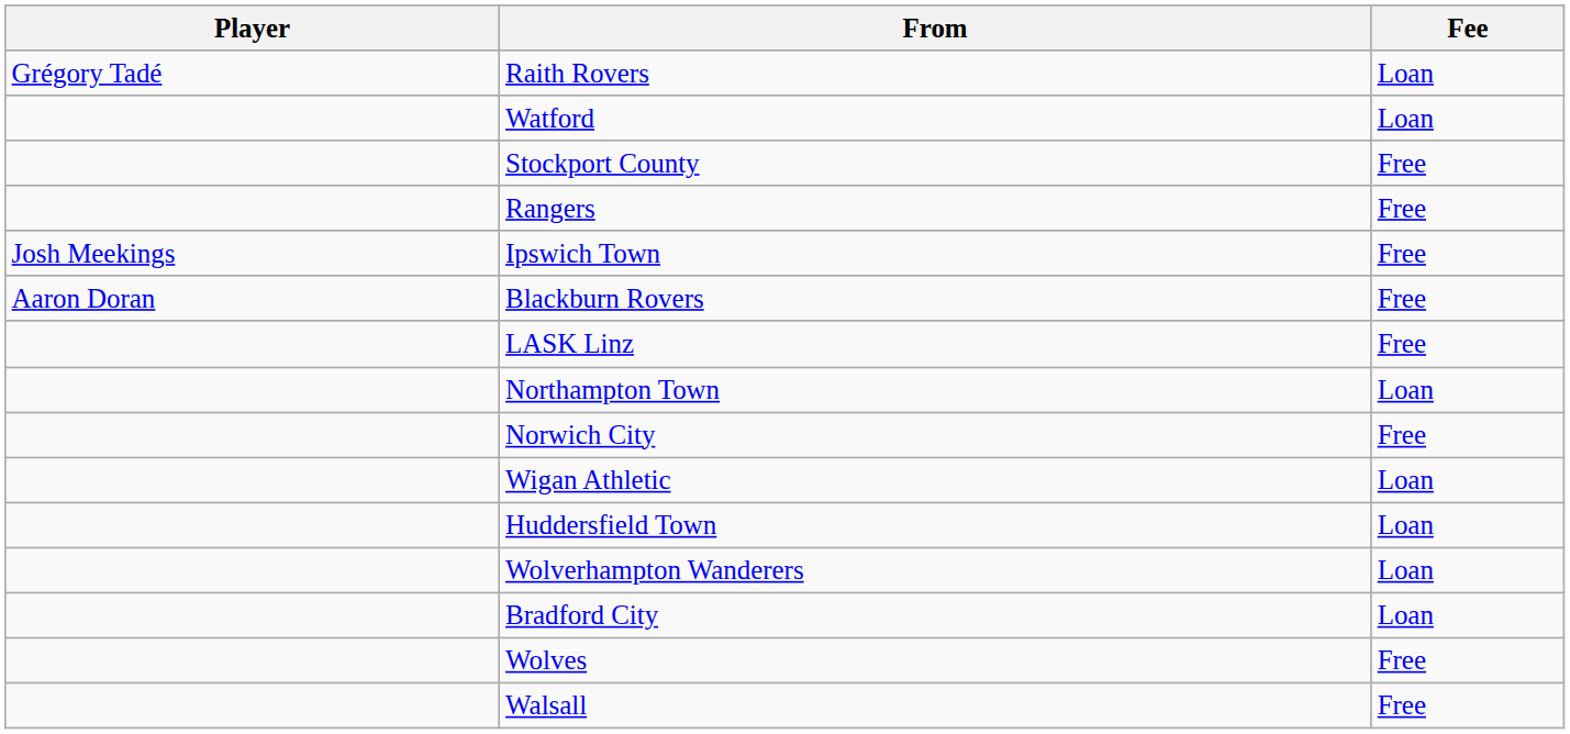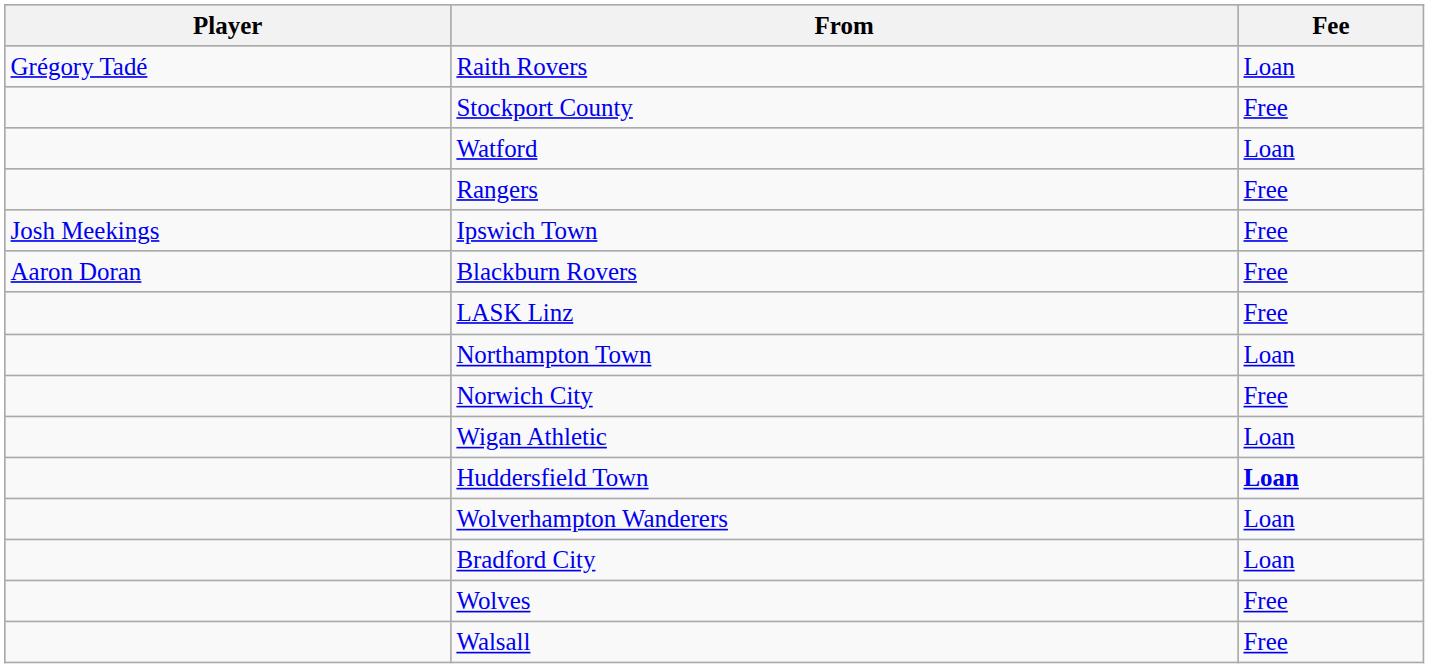rows swapped: Stockport County <-> Watford
Huddersfield Town | Fee: normal -> bold
